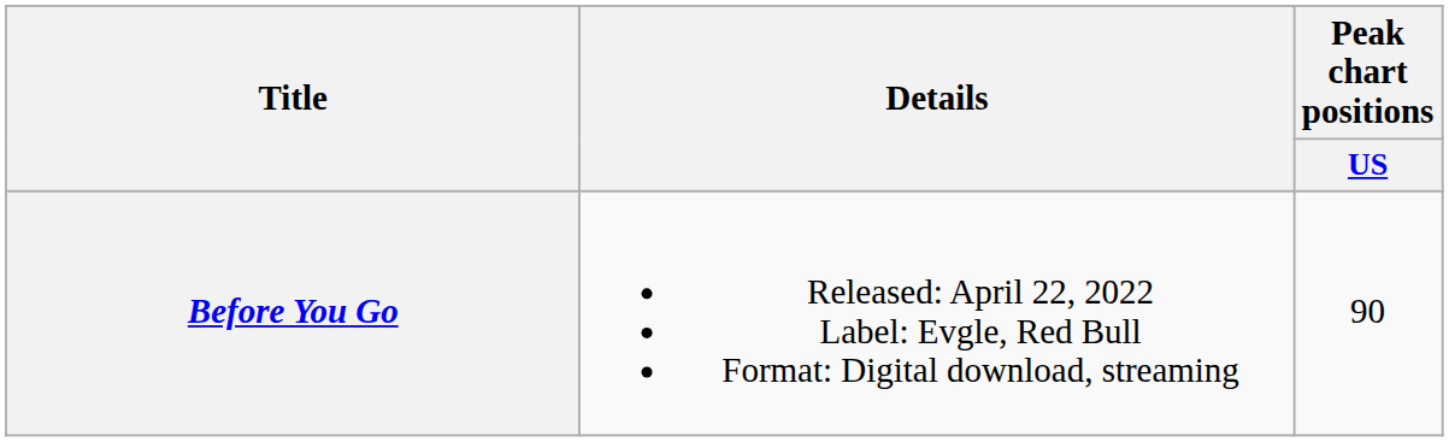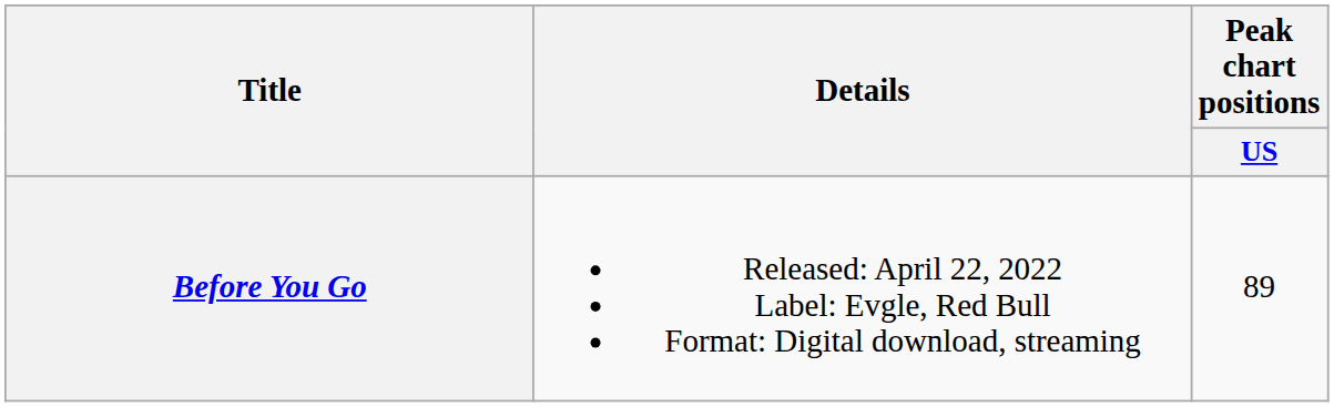Before You Go | Peak chart positions / US: 90 -> 89
